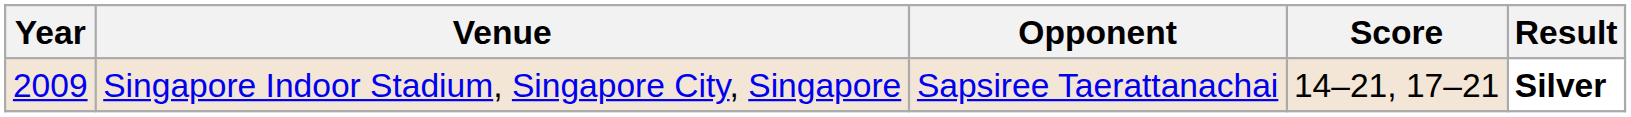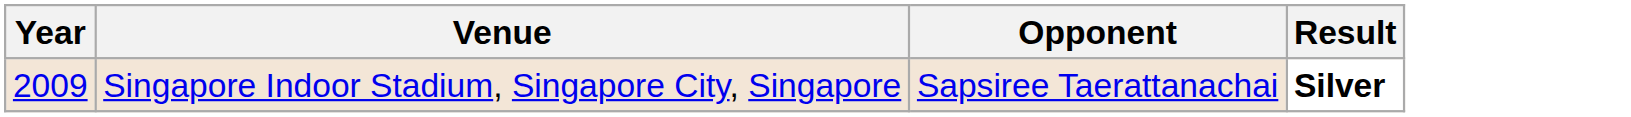- column: Score | 14–21, 17–21
